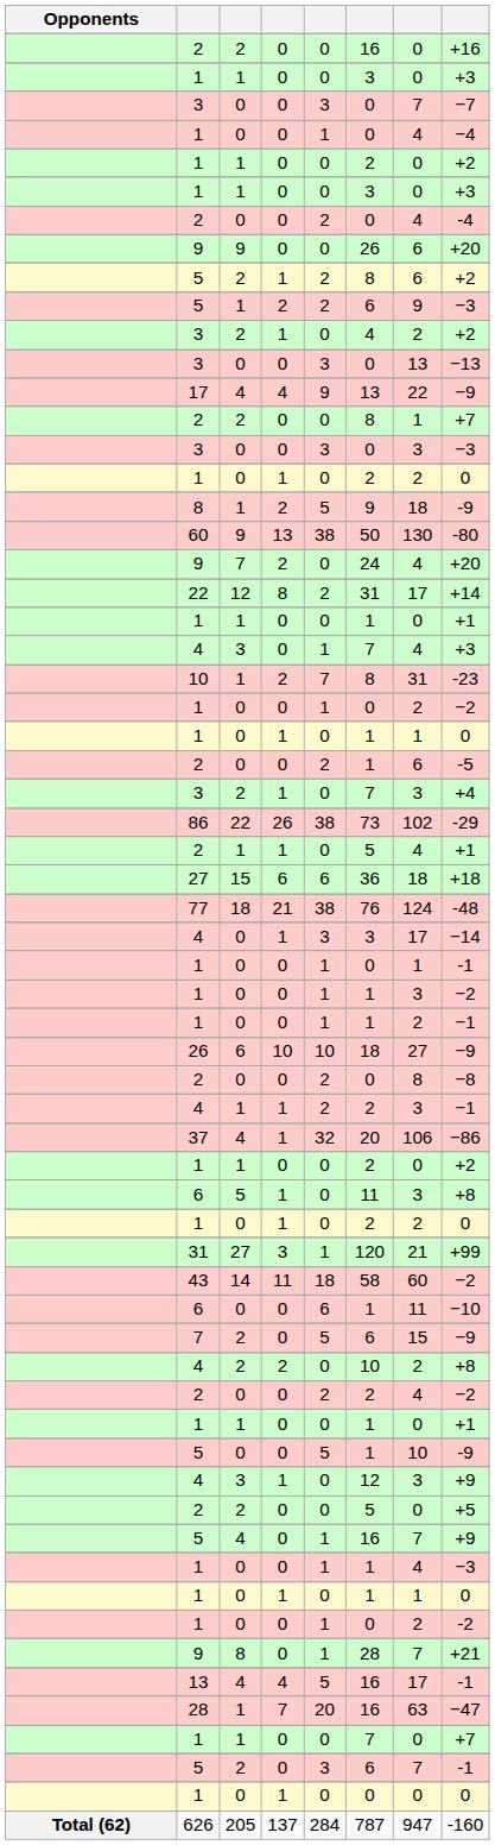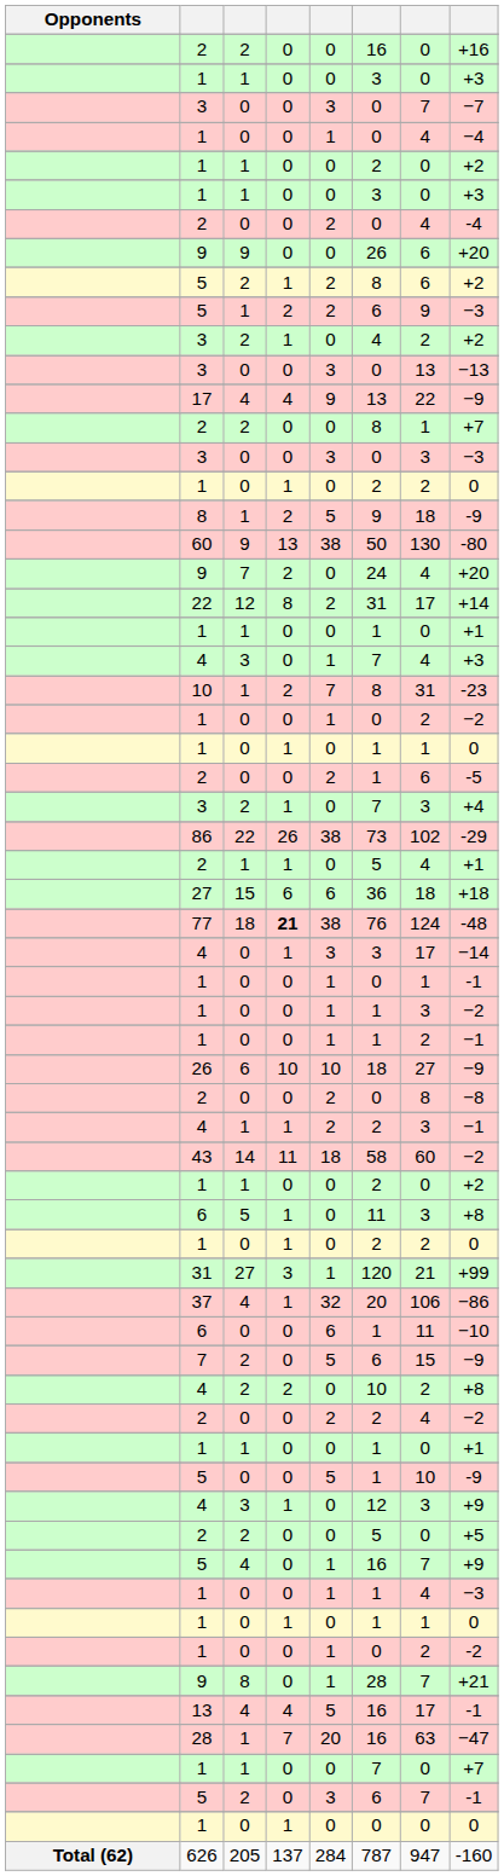77 | column 4: normal -> bold
rows swapped: 37 <-> 43
